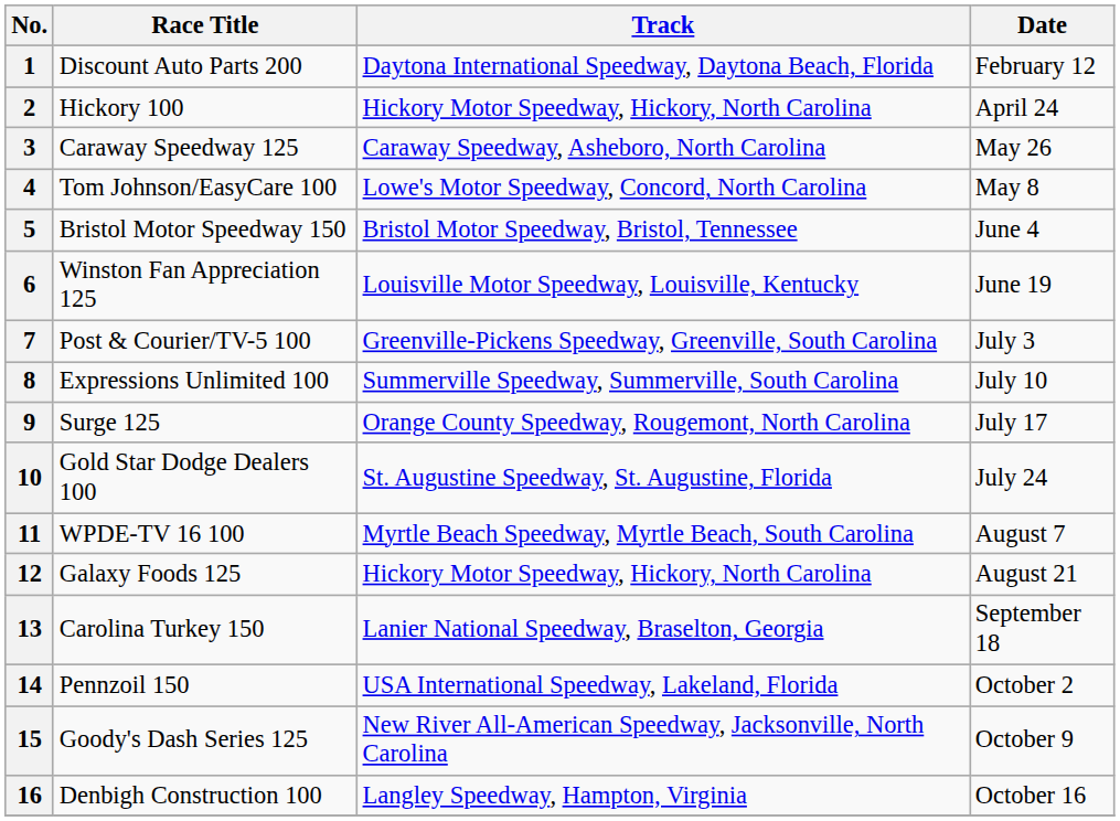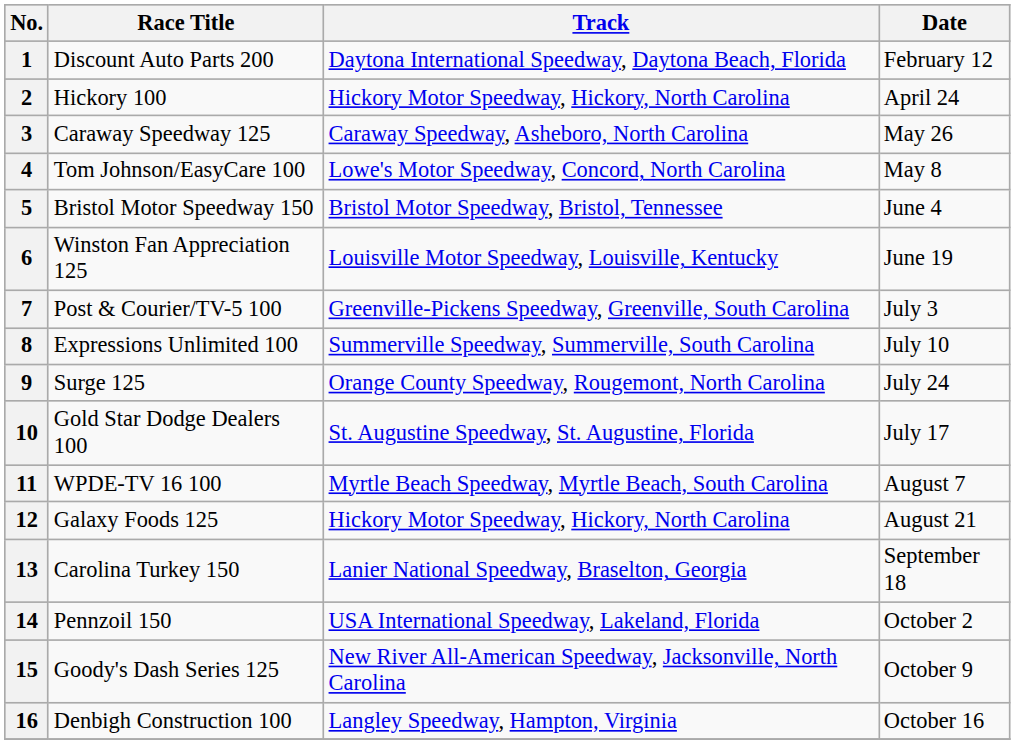9 | Date: July 17 -> July 24
10 | Date: July 24 -> July 17
